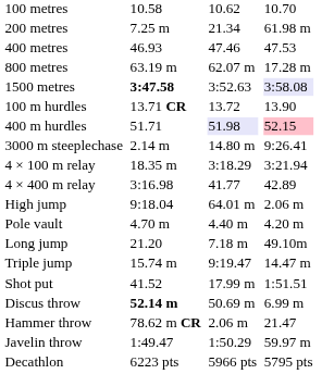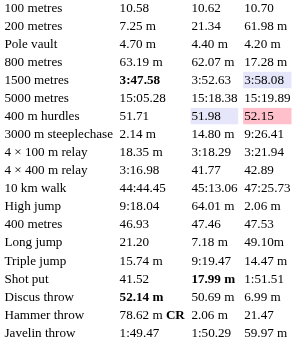rows swapped: 400 metres <-> Pole vault
+ row: 5000 metres | 15:05.28 | 15:18.38 | 15:19.89
- row: 100 m hurdles | 13.71 CR | 13.72 | 13.90
+ row: 10 km walk | 44:44.45 | 45:13.06 | 47:25.73
Shot put | column 5: normal -> bold
- row: Decathlon | 6223 pts | 5966 pts | 5795 pts
